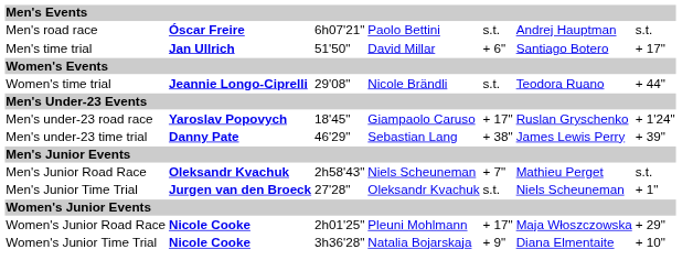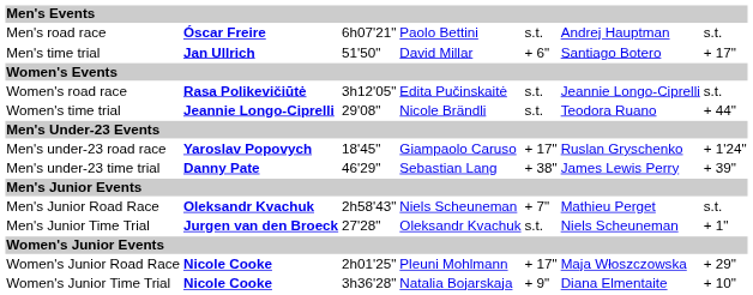+ row: Women's road race | Rasa Polikevičiūtė | 3h12'05" | Edita Pučinskaitė | s.t. | Jeannie Longo-Ciprelli | s.t.
